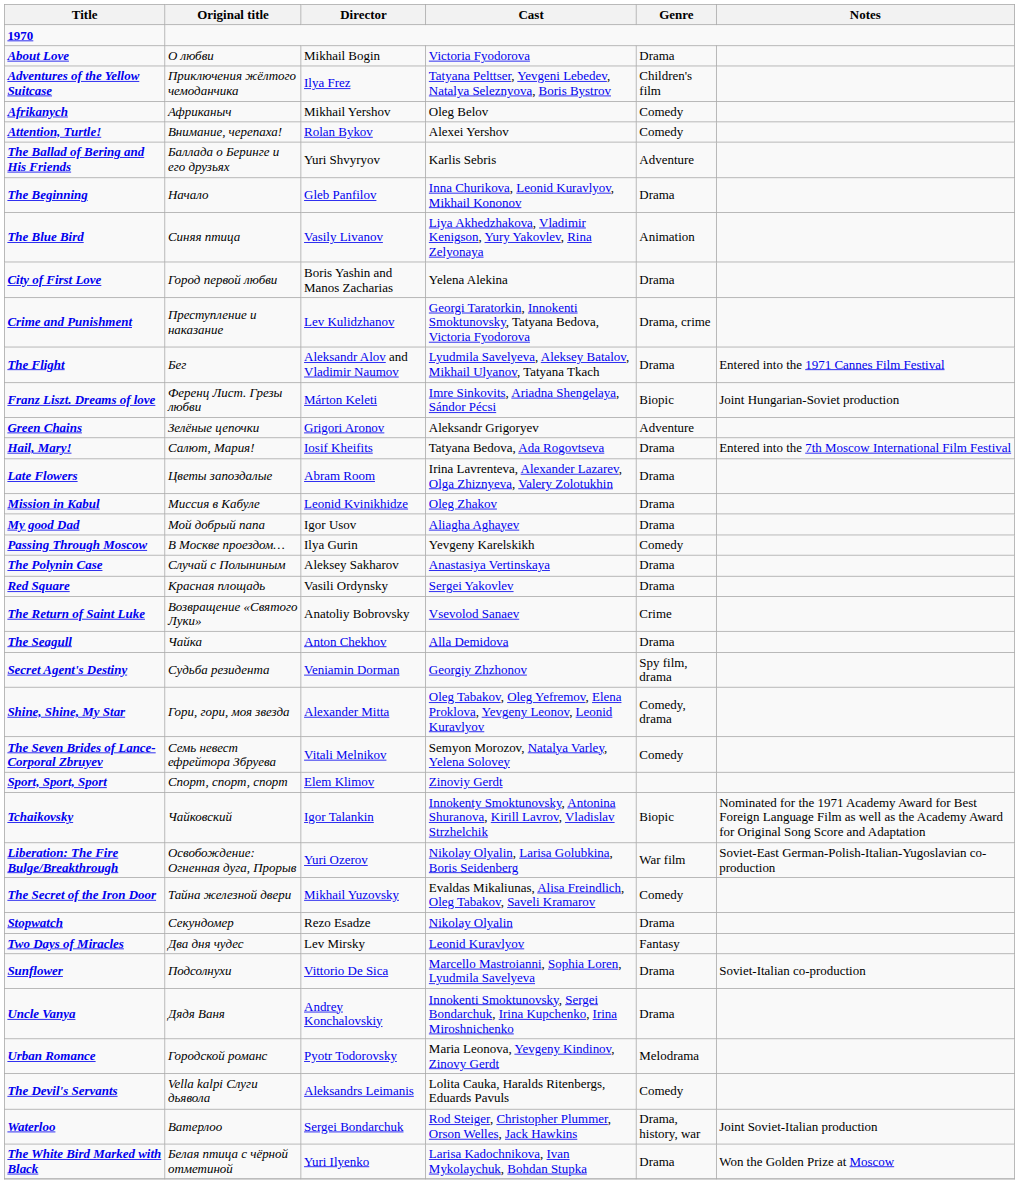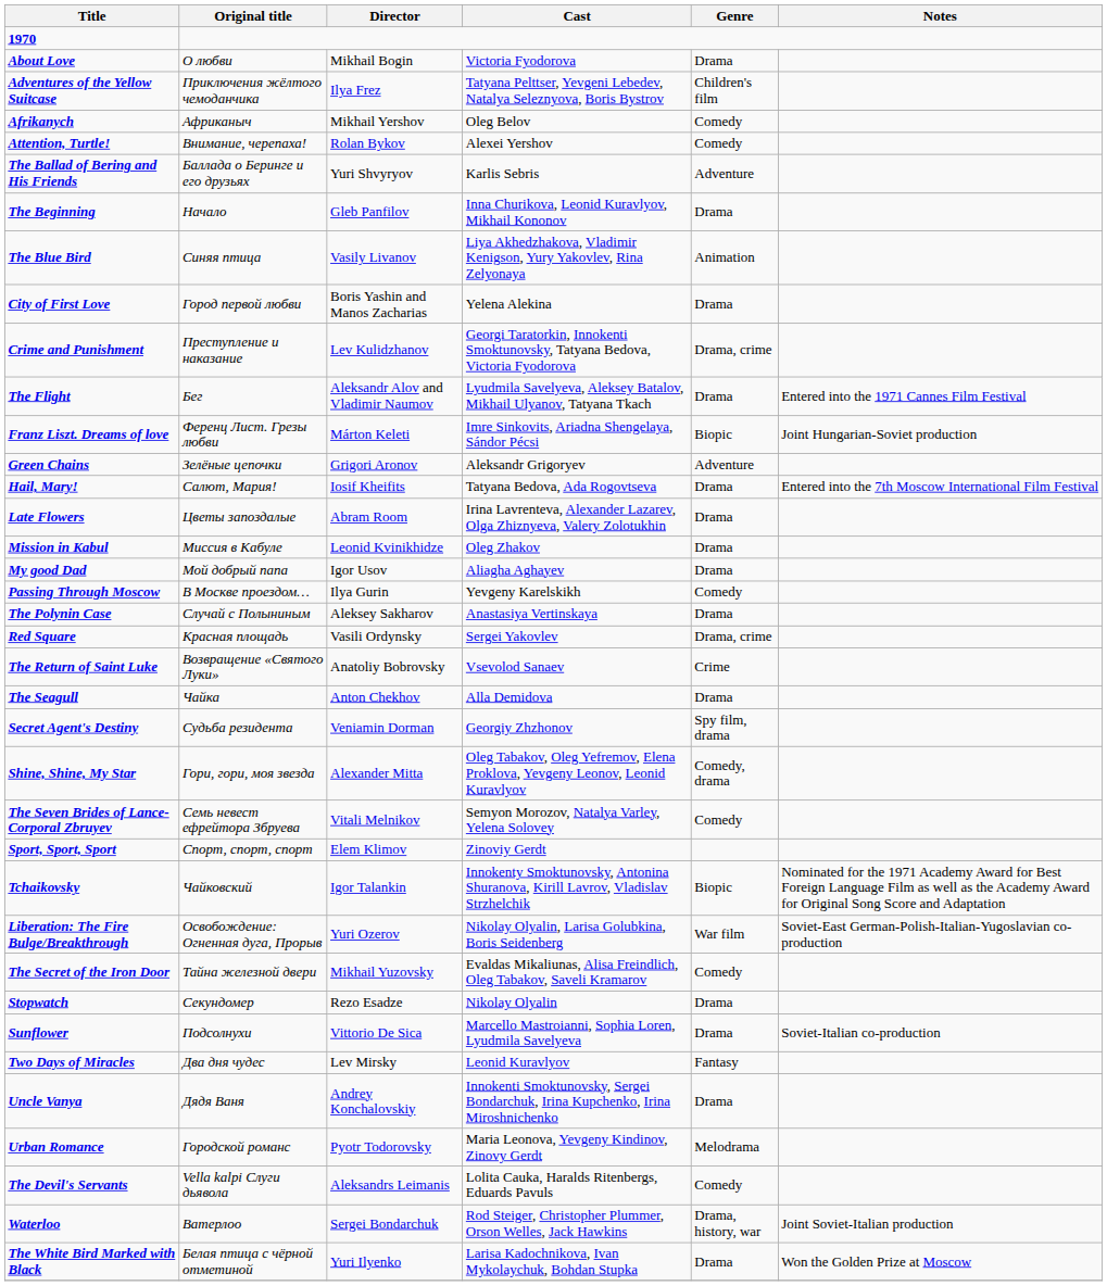Red Square | Genre: Drama -> Drama, crime
rows swapped: Sunflower <-> Two Days of Miracles
